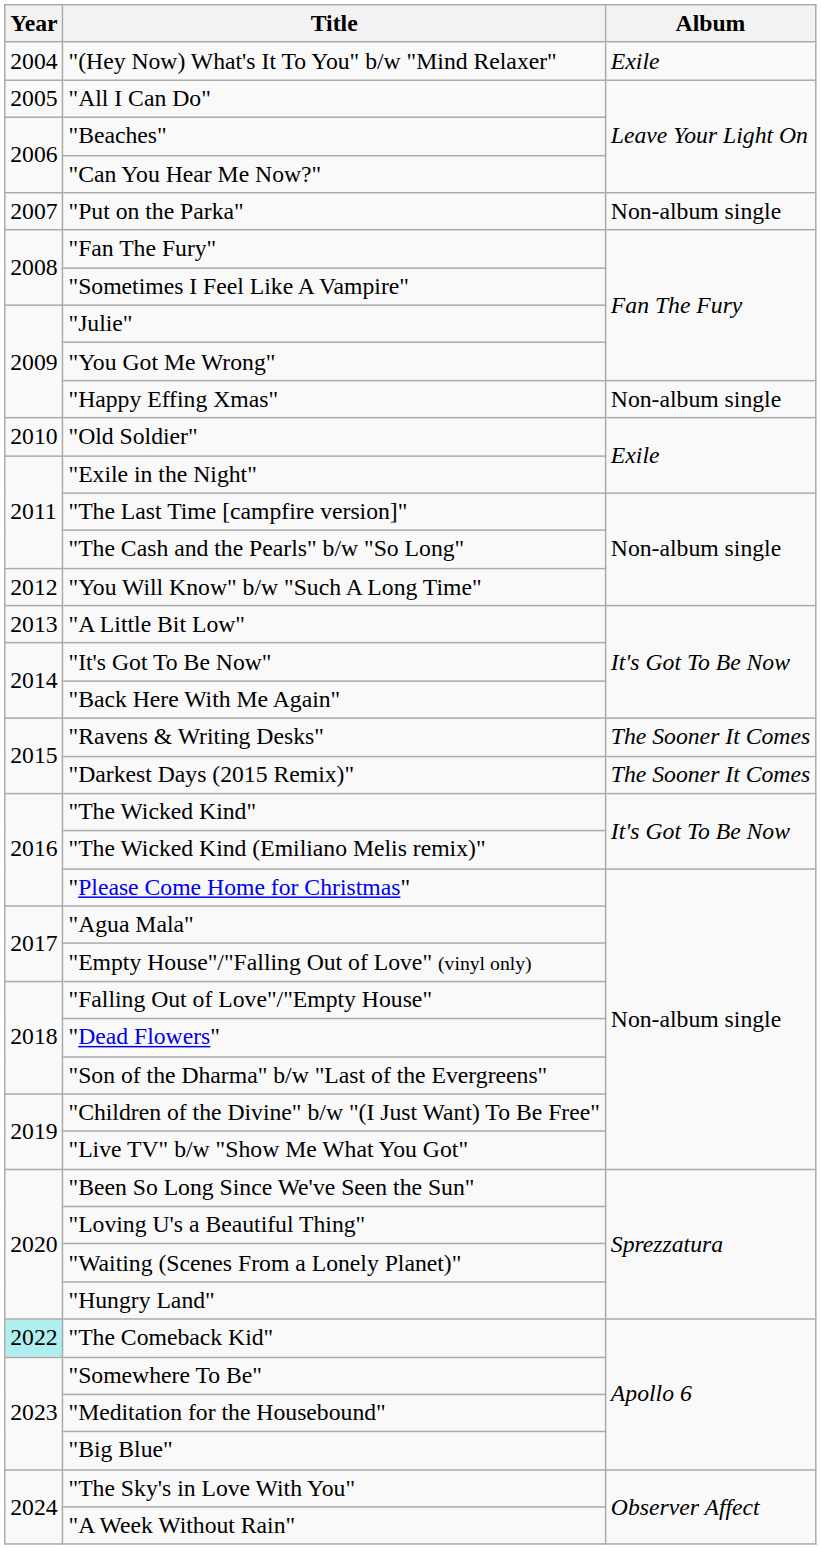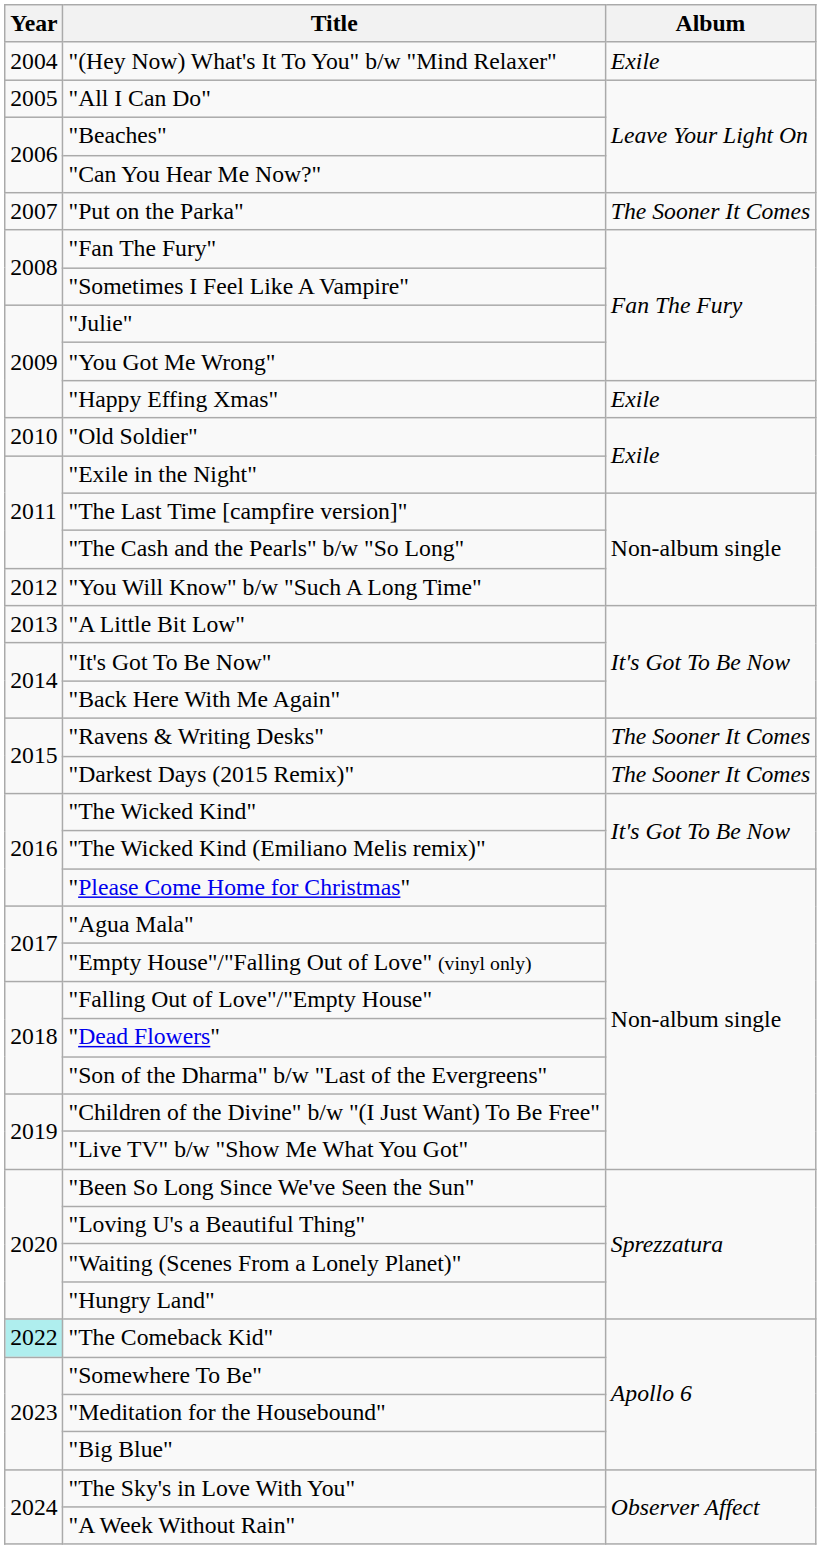"Put on the Parka" | Album: Non-album single -> The Sooner It Comes
"Happy Effing Xmas" | Album: Non-album single -> Exile
